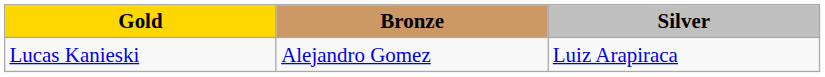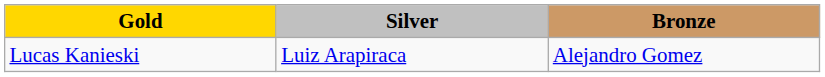columns swapped: Silver <-> Bronze
